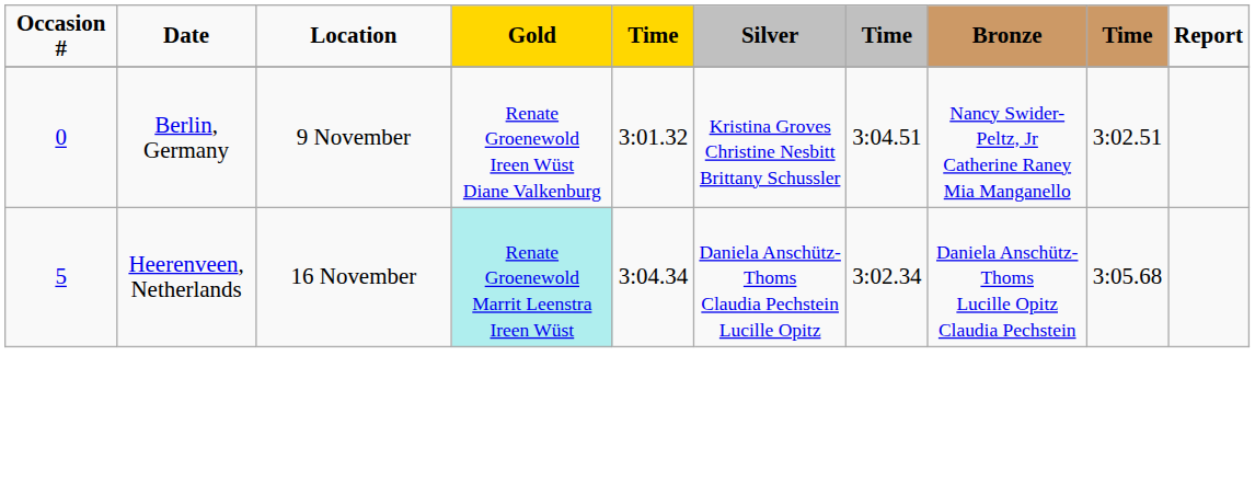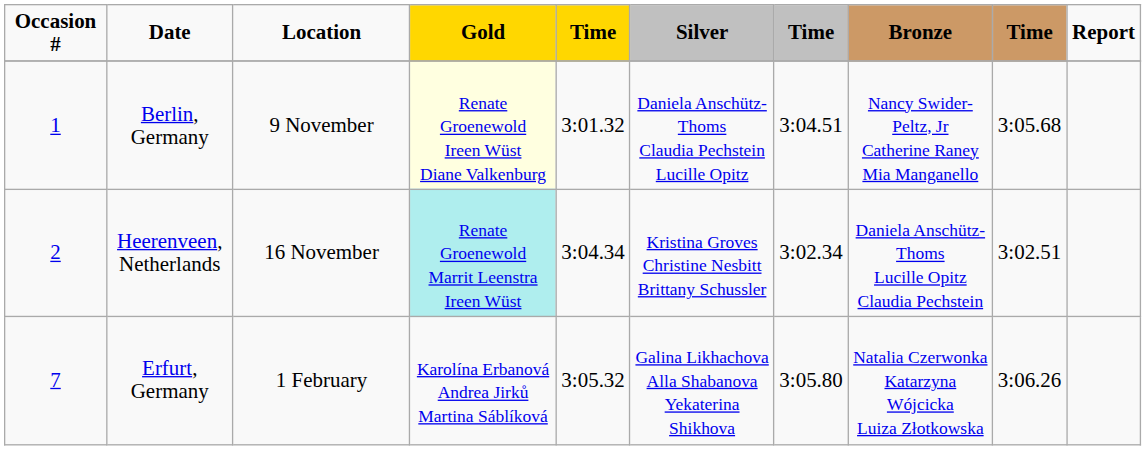Berlin, Germany | Occasion #: 0 -> 1
Berlin, Germany | Gold: no background -> lightyellow background
Berlin, Germany | Silver: Kristina Groves Christine Nesbitt Brittany Schussler -> Daniela Anschütz-Thoms Claudia Pechstein Lucille Opitz
Berlin, Germany | column 9: 3:02.51 -> 3:05.68
Heerenveen, Netherlands | Occasion #: 5 -> 2
Heerenveen, Netherlands | Silver: Daniela Anschütz-Thoms Claudia Pechstein Lucille Opitz -> Kristina Groves Christine Nesbitt Brittany Schussler
Heerenveen, Netherlands | column 9: 3:05.68 -> 3:02.51
+ row: 7 | Erfurt, Germany | 1 February | Karolína Erbanová Andrea Jirků Martina Sáblíková | 3:05.32 | Galina Likhachova Alla Shabanova Yekaterina Shikhova | 3:05.80 | Natalia Czerwonka Katarzyna Wójcicka Luiza Złotkowska | 3:06.26
